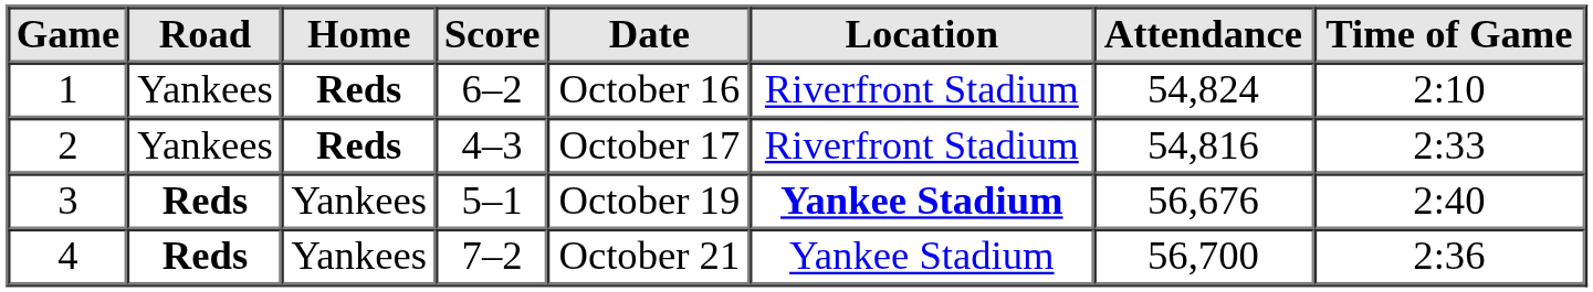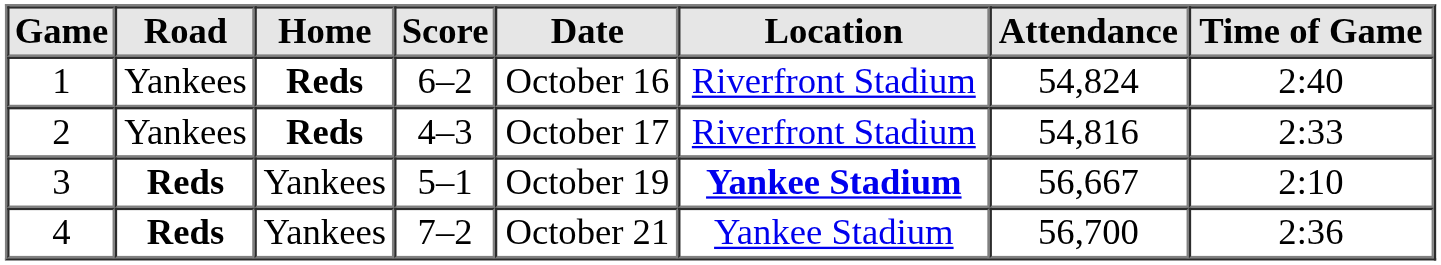1 | Time of Game: 2:10 -> 2:40
3 | Attendance: 56,676 -> 56,667
3 | Time of Game: 2:40 -> 2:10
